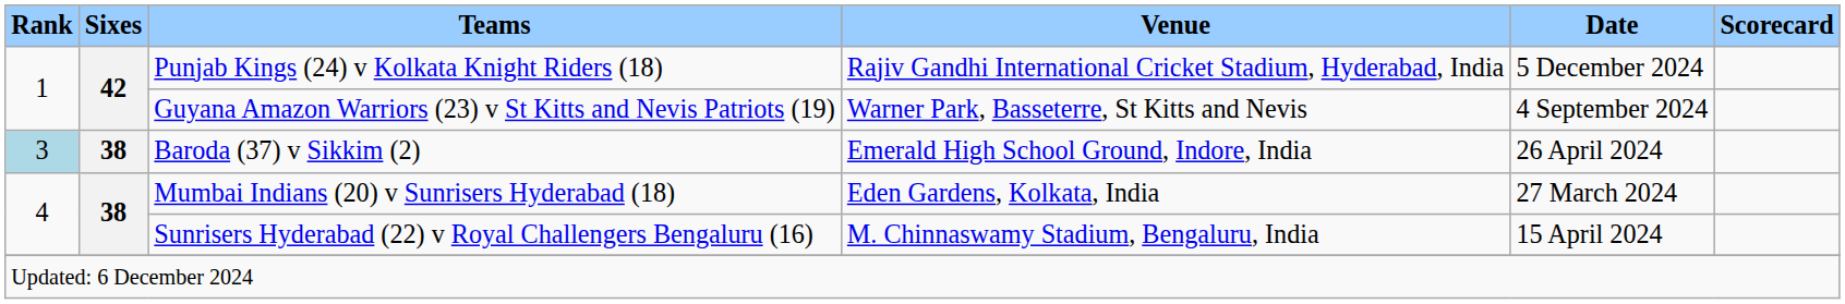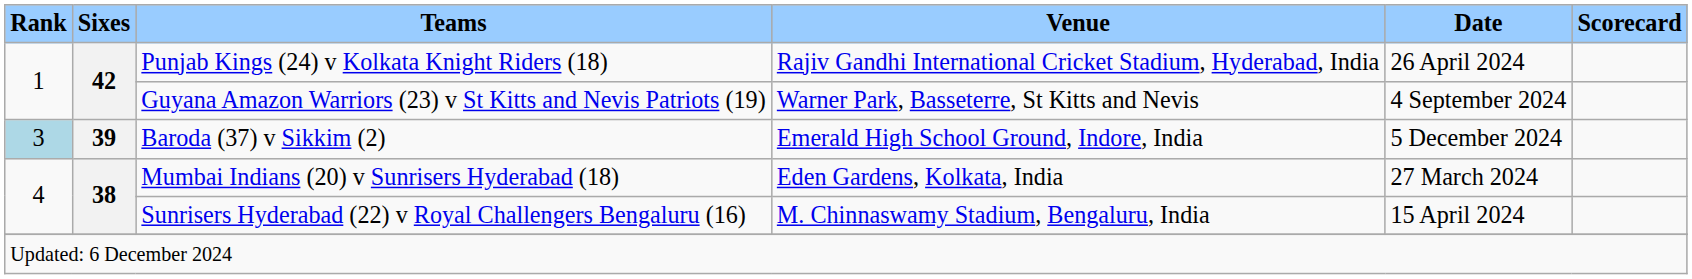Punjab Kings (24) v Kolkata Knight Riders (18) | Date: 5 December 2024 -> 26 April 2024
Baroda (37) v Sikkim (2) | Sixes: 38 -> 39
Baroda (37) v Sikkim (2) | Date: 26 April 2024 -> 5 December 2024
